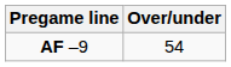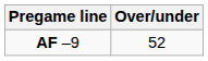AF –9 | Over/under: 54 -> 52
